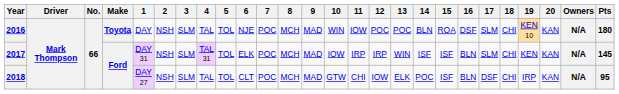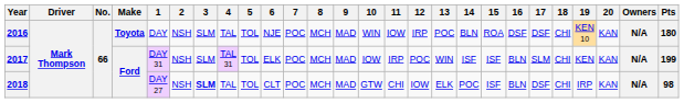2016 | 12: POC -> IRP
2016 | 17: SLM -> DSF
2017 | 12: IRP -> POC
2017 | Pts: 145 -> 199
2018 | 3: normal -> bold
2018 | Pts: 95 -> 98
